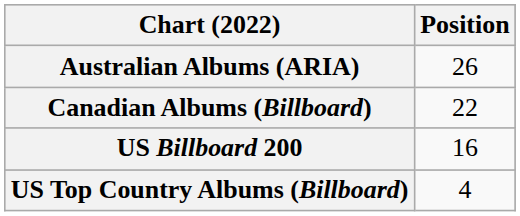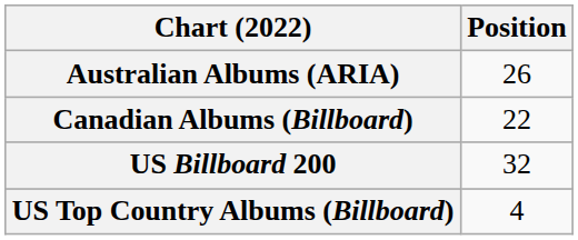US Billboard 200 | Position: 16 -> 32
